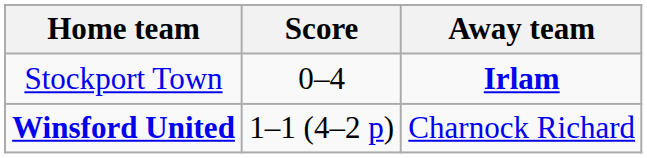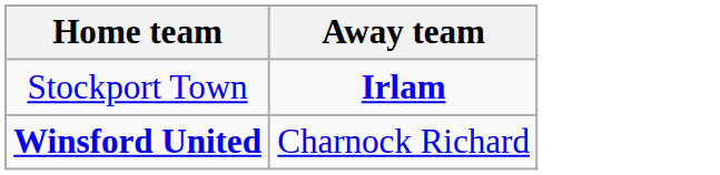- column: Score | 0–4 | 1–1 (4–2 p)
